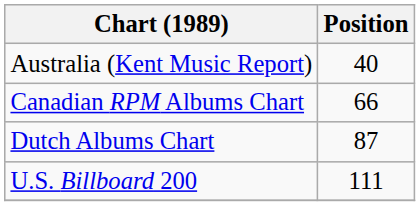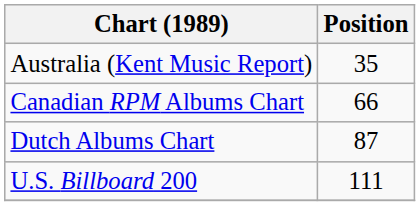Australia (Kent Music Report) | Position: 40 -> 35
